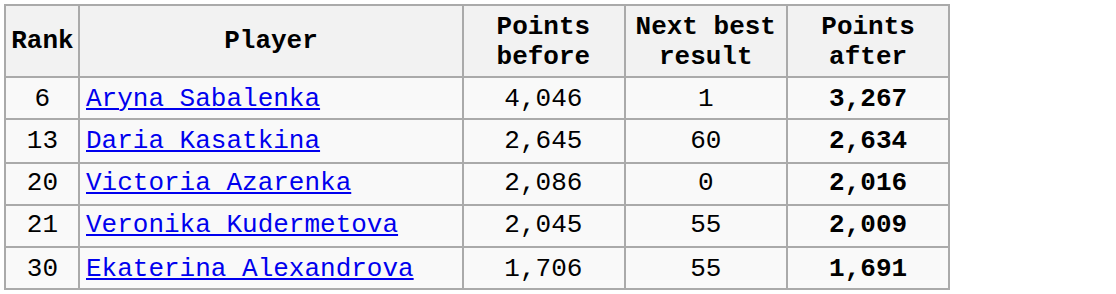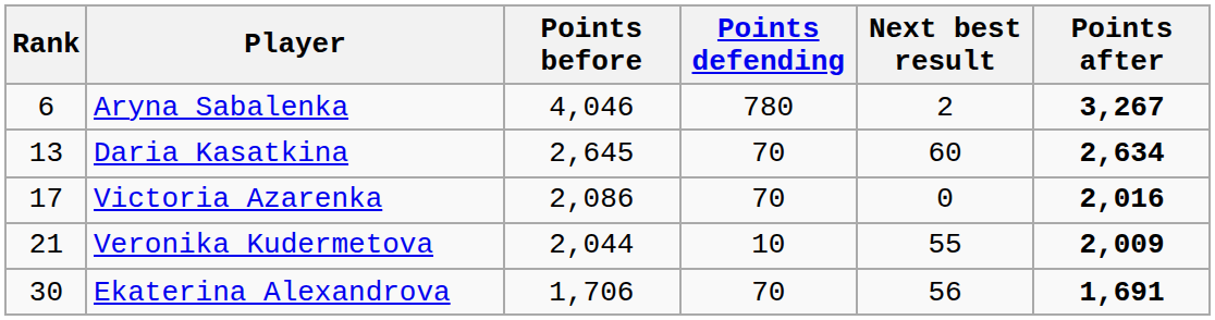+ column: Points defending | 780 | 70 | 70 | 10 | 70
Aryna Sabalenka | Next best result: 1 -> 2
Victoria Azarenka | Rank: 20 -> 17
Veronika Kudermetova | Points before: 2,045 -> 2,044
Ekaterina Alexandrova | Next best result: 55 -> 56
